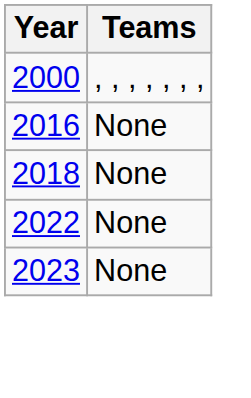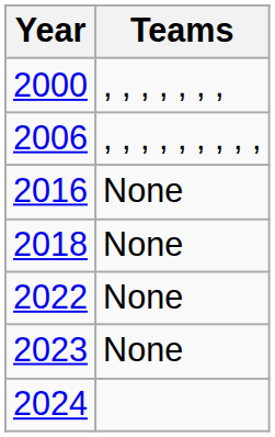+ row: 2006 | , , , , , , , , ,
+ row: 2024
